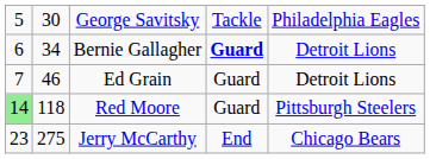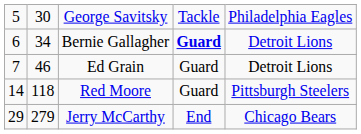Red Moore | column 1: lightgreen background -> no background
Jerry McCarthy | column 1: 23 -> 29
Jerry McCarthy | column 2: 275 -> 279
